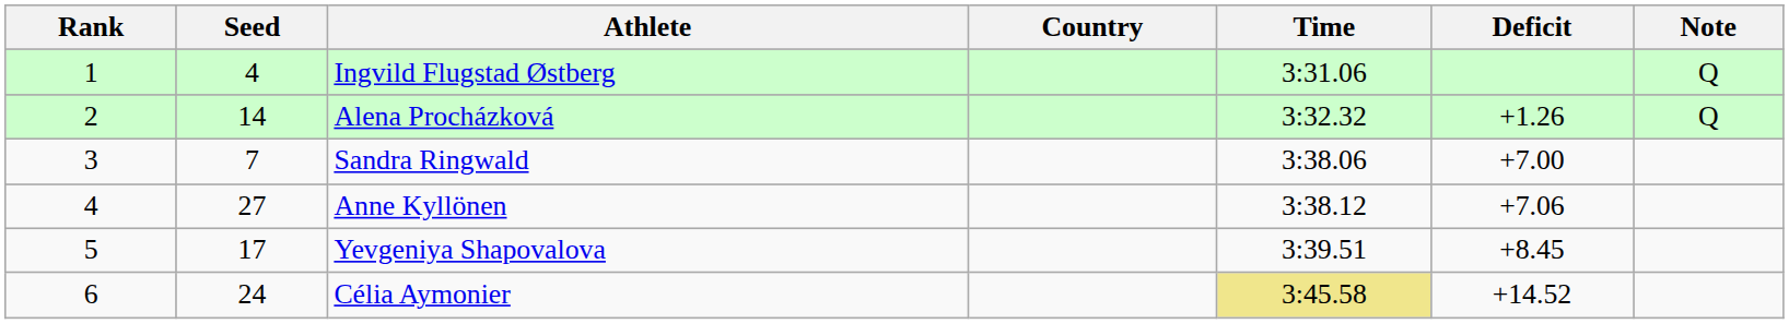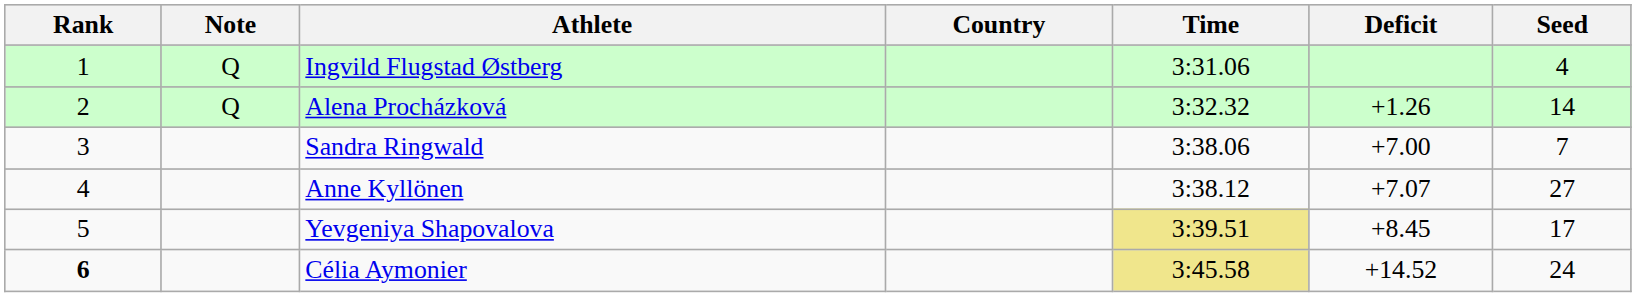columns swapped: Seed <-> Note
Anne Kyllönen | Deficit: +7.06 -> +7.07
Yevgeniya Shapovalova | Time: no background -> khaki background
Célia Aymonier | Rank: normal -> bold
